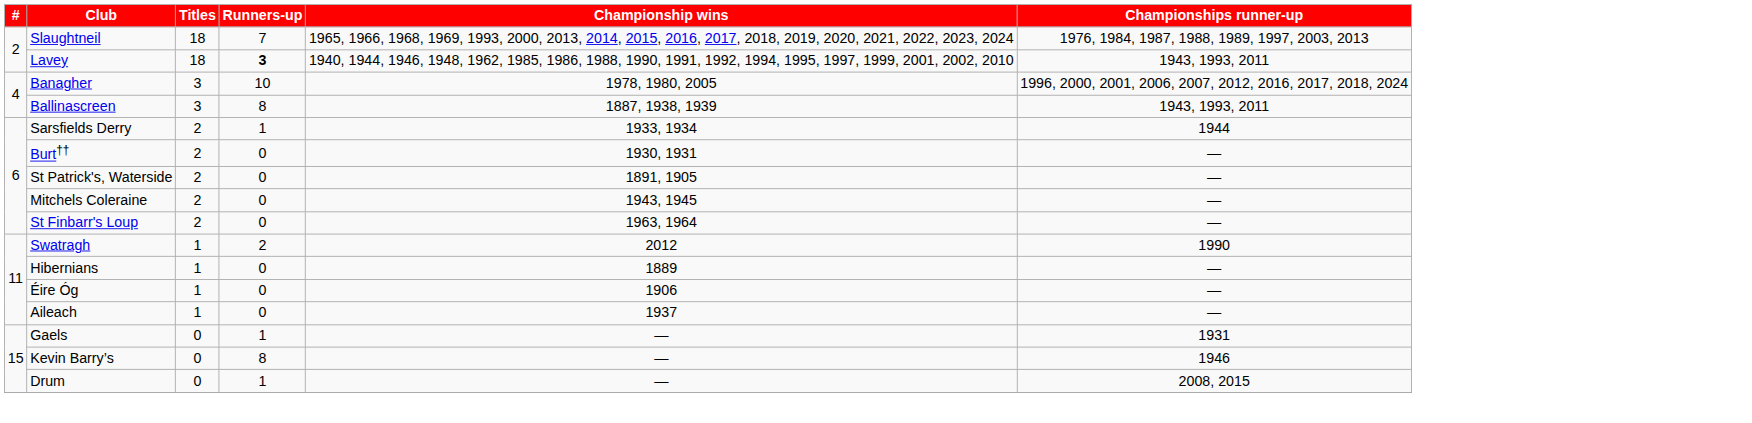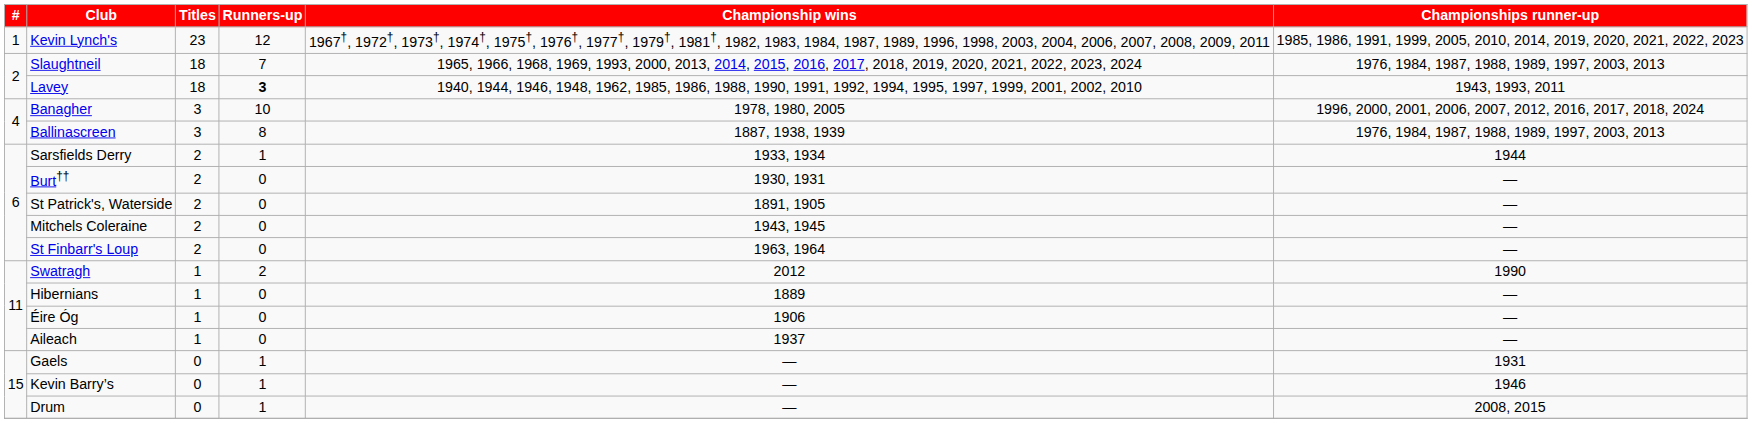+ row: 1 | Kevin Lynch's | 23 | 12 | 1967†, 1972†, 1973†, 1974†, 1975†, 1976†, 1977†, 1979†, 1981†, 1982, 1983, 1984, 1987, 1989, 1996, 1998, 2003, 2004, 2006, 2007, 2008, 2009, 2011 | 1985, 1986, 1991, 1999, 2005, 2010, 2014, 2019, 2020, 2021, 2022, 2023
Ballinascreen | Championships runner-up: 1943, 1993, 2011 -> 1976, 1984, 1987, 1988, 1989, 1997, 2003, 2013
Kevin Barry’s | Runners-up: 8 -> 1
